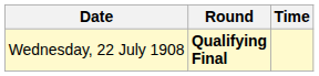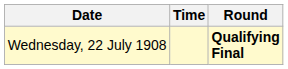columns swapped: Time <-> Round
